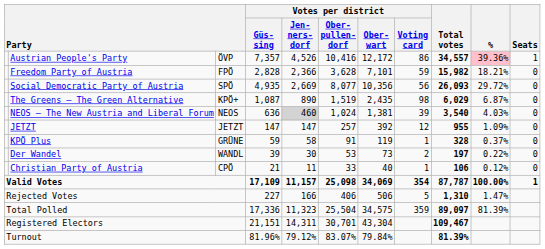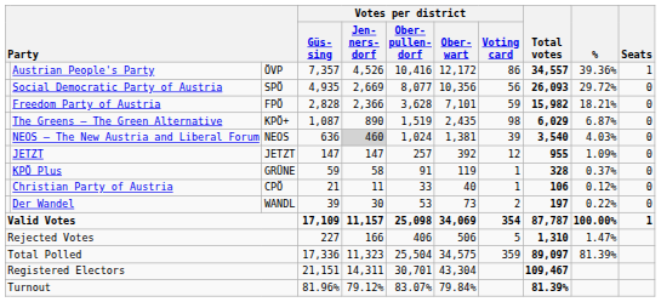Austrian People's Party | %: pink background -> no background
rows swapped: Social Democratic Party of Austria <-> Freedom Party of Austria
rows swapped: Der Wandel <-> Christian Party of Austria
